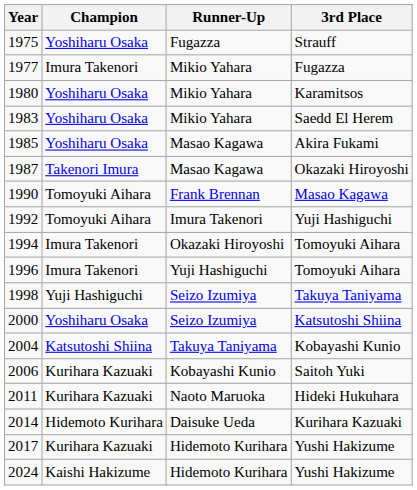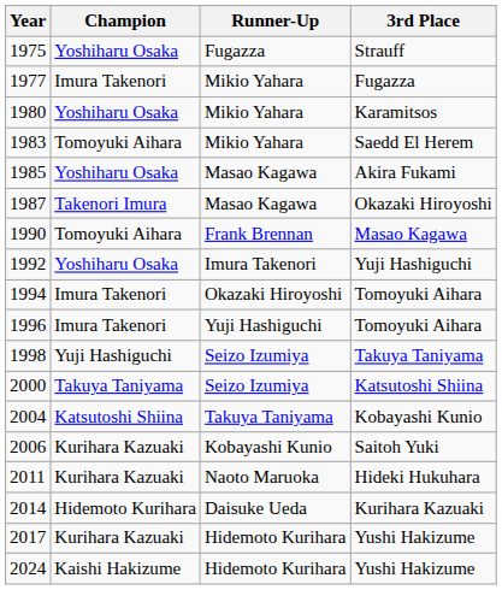1983 | Champion: Yoshiharu Osaka -> Tomoyuki Aihara
1992 | Champion: Tomoyuki Aihara -> Yoshiharu Osaka
2000 | Champion: Yoshiharu Osaka -> Takuya Taniyama
